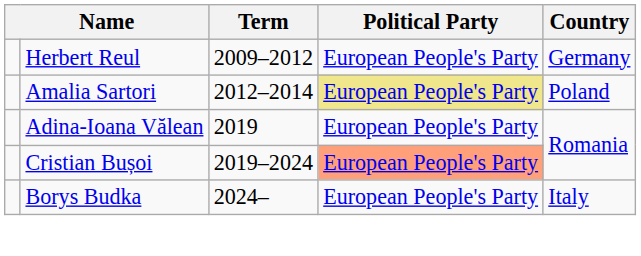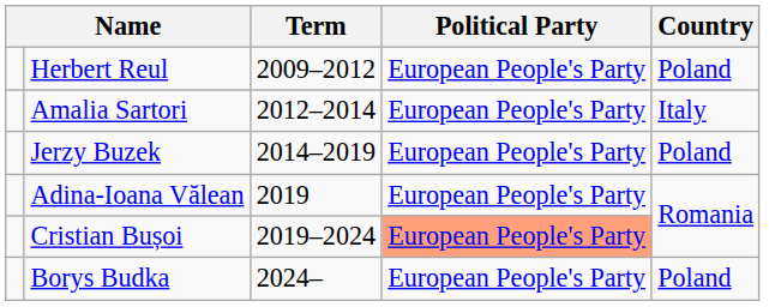Herbert Reul | Country: Germany -> Poland
Amalia Sartori | Political Party: khaki background -> no background
Amalia Sartori | Country: Poland -> Italy
+ row: Jerzy Buzek | 2014–2019 | European People's Party | Poland
Borys Budka | Country: Italy -> Poland
